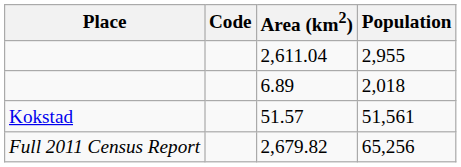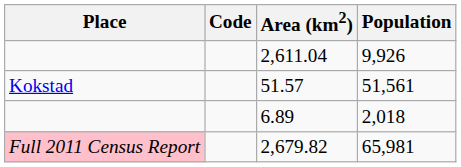2,611.04 | Population: 2,955 -> 9,926
rows swapped: 51.57 <-> 6.89
2,679.82 | Place: no background -> pink background
2,679.82 | Population: 65,256 -> 65,981
